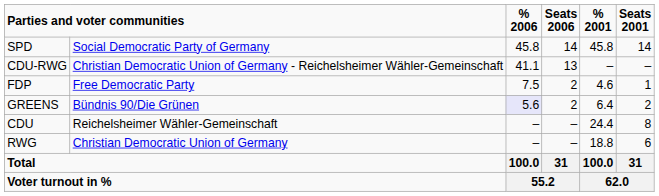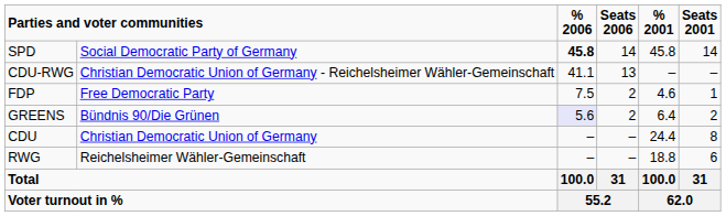SPD | % 2006: normal -> bold
CDU | column 2: Reichelsheimer Wähler-Gemeinschaft -> Christian Democratic Union of Germany
RWG | column 2: Christian Democratic Union of Germany -> Reichelsheimer Wähler-Gemeinschaft
